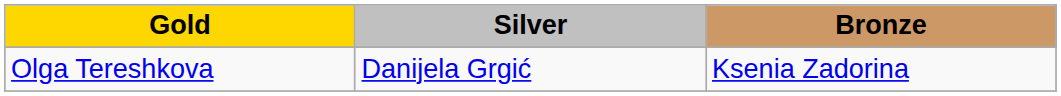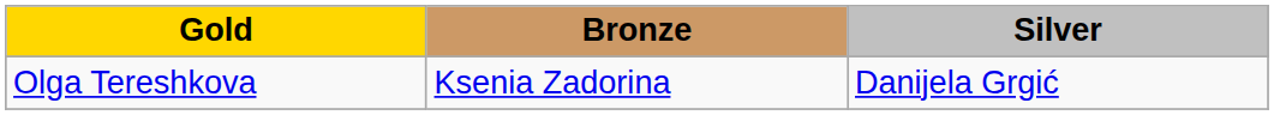columns swapped: Silver <-> Bronze
